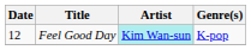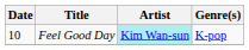Feel Good Day | Date: 12 -> 10
